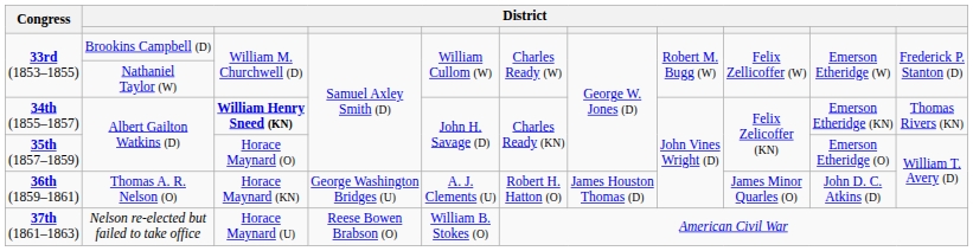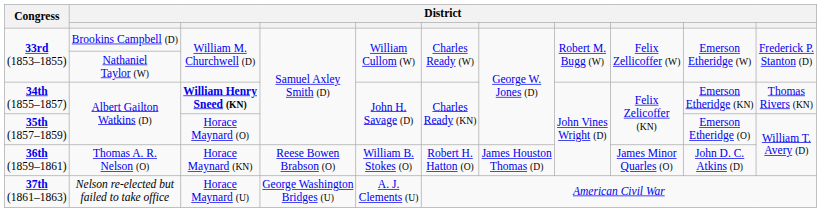36th (1859–1861) | column 4: George Washington Bridges (U) -> Reese Bowen Brabson (O)
36th (1859–1861) | column 5: A. J. Clements (U) -> William B. Stokes (O)
37th (1861–1863) | column 4: Reese Bowen Brabson (O) -> George Washington Bridges (U)
37th (1861–1863) | column 5: William B. Stokes (O) -> A. J. Clements (U)
